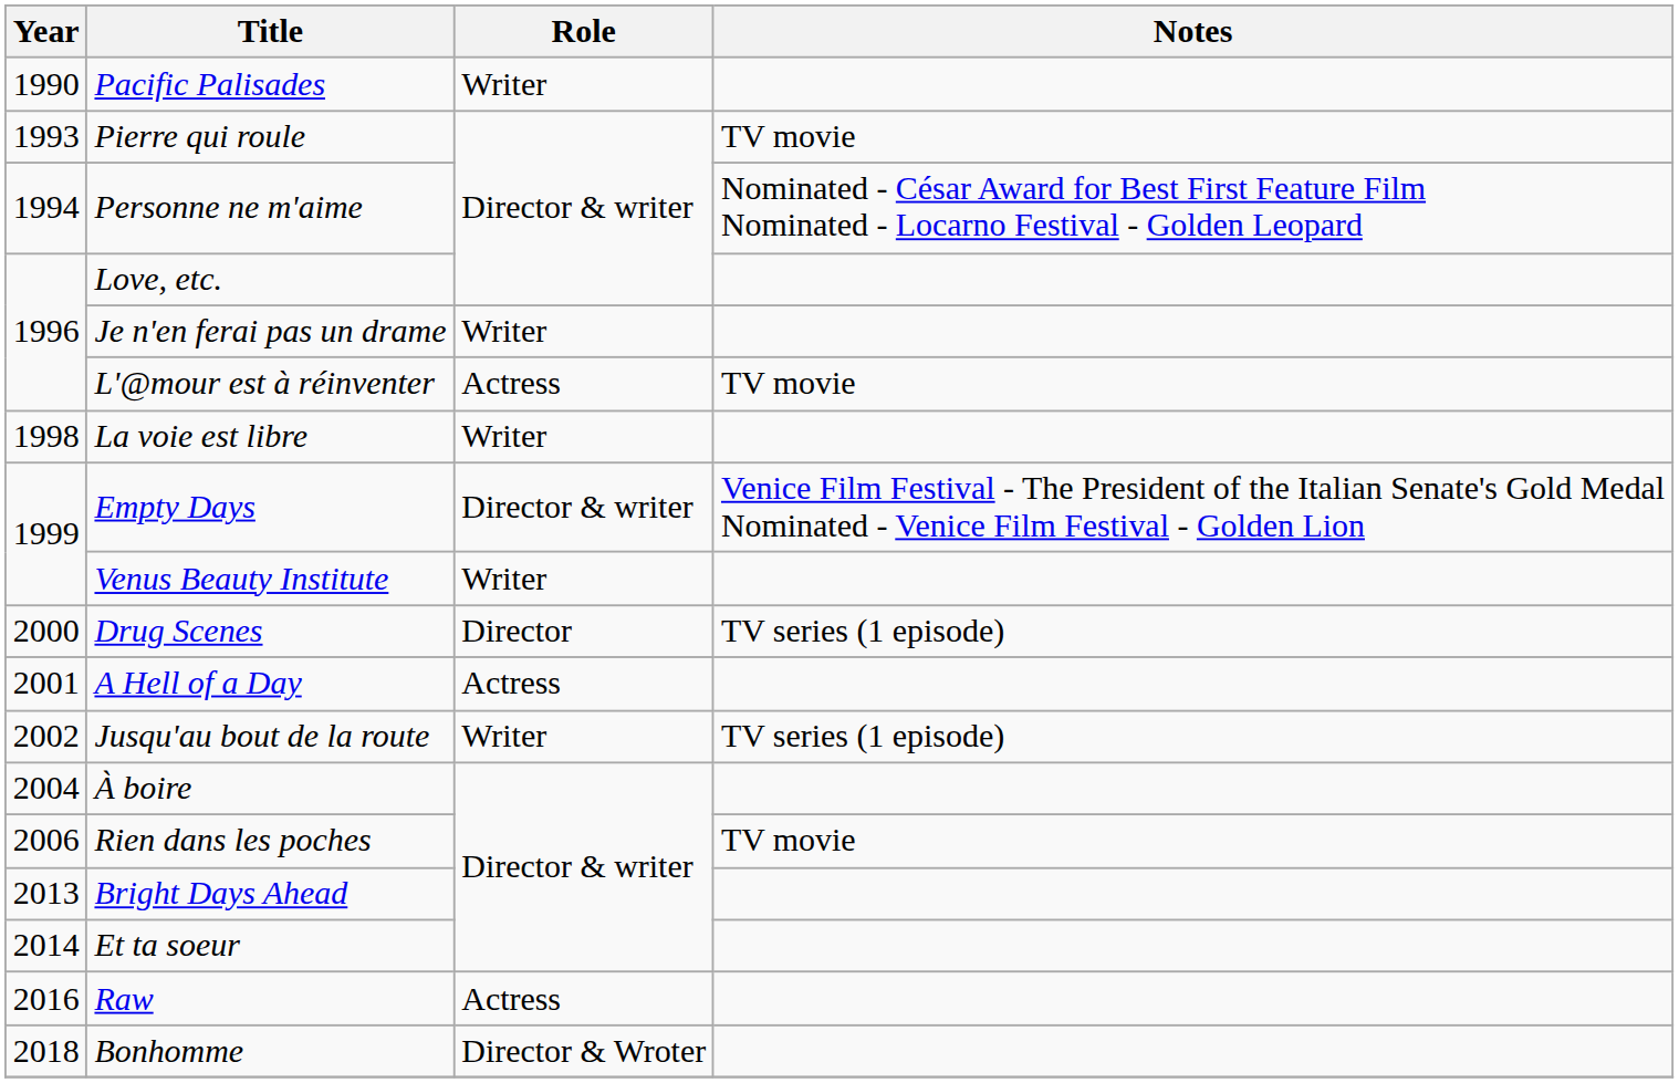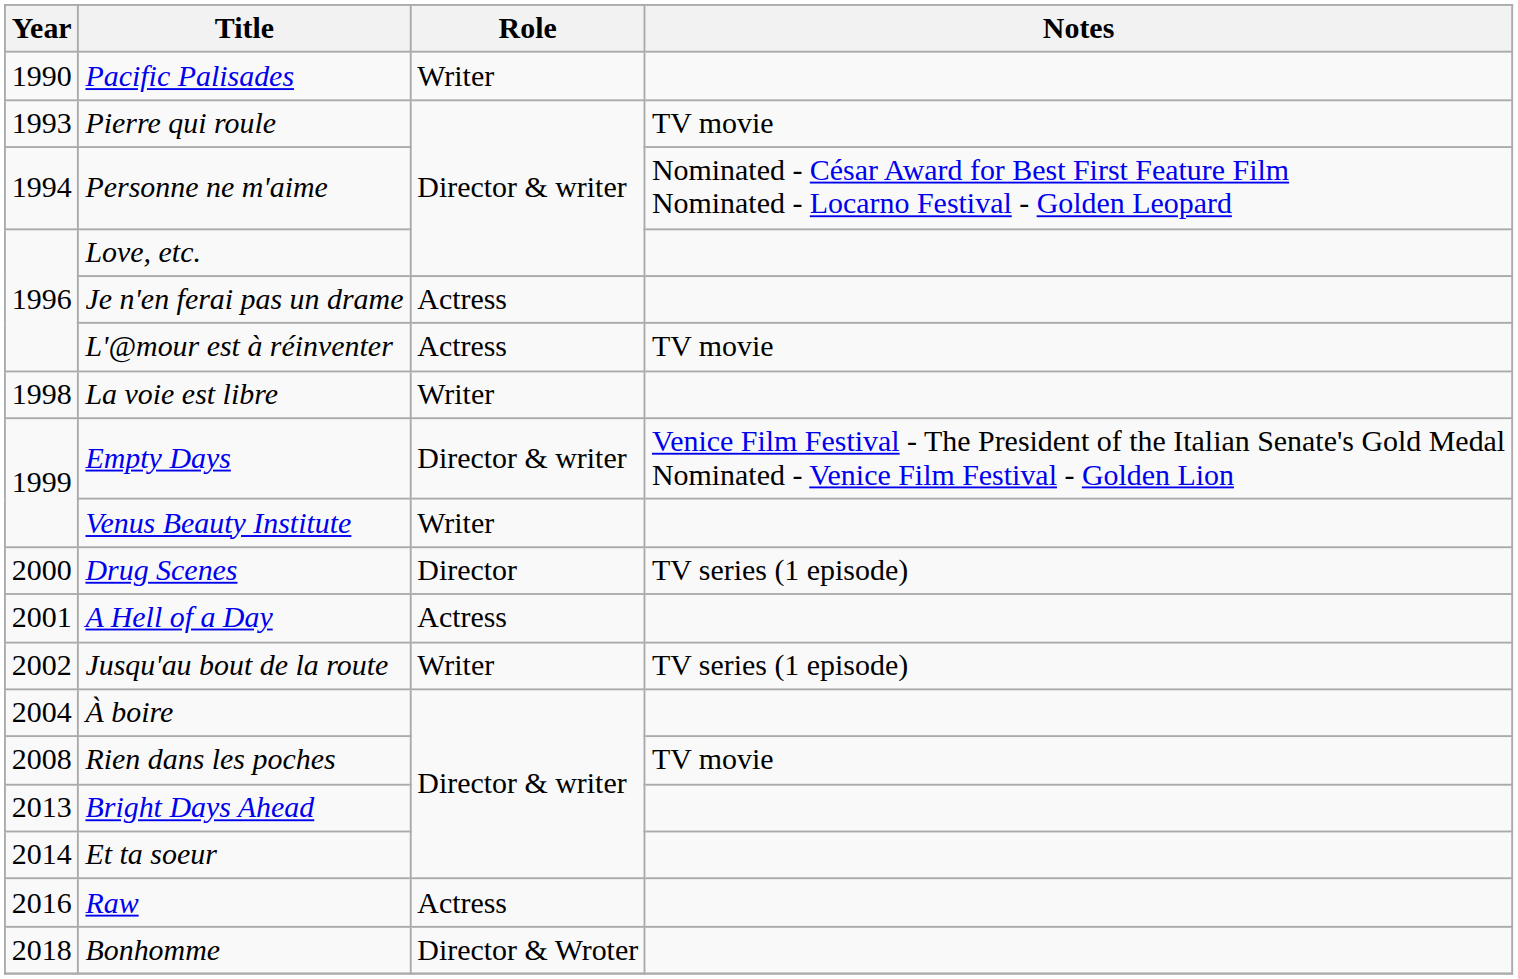Je n'en ferai pas un drame | Role: Writer -> Actress
Rien dans les poches | Year: 2006 -> 2008
